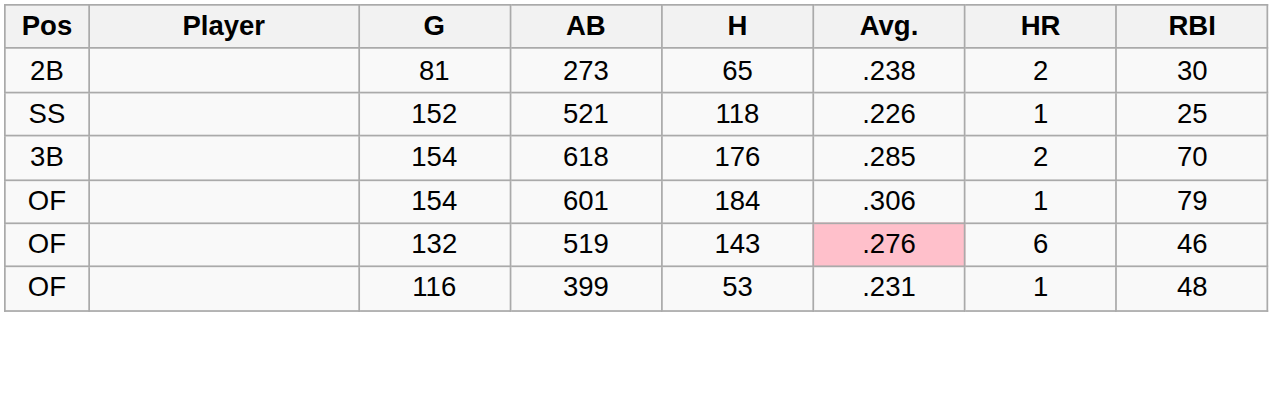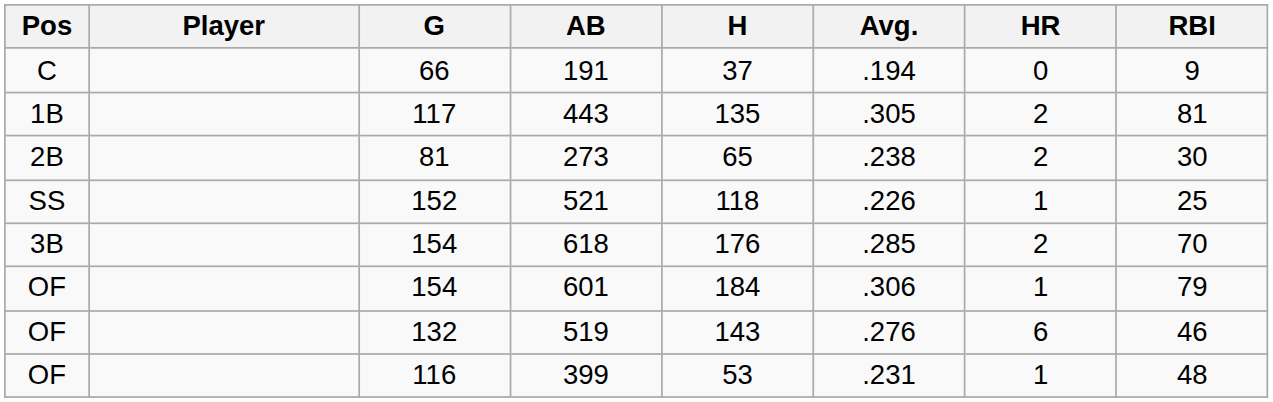+ row: C | 66 | 191 | 37 | .194 | 0 | 9
+ row: 1B | 117 | 443 | 135 | .305 | 2 | 81
519 | Avg.: pink background -> no background
